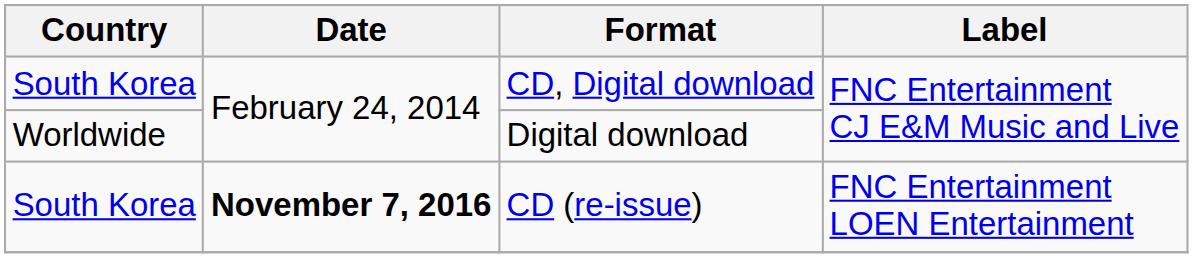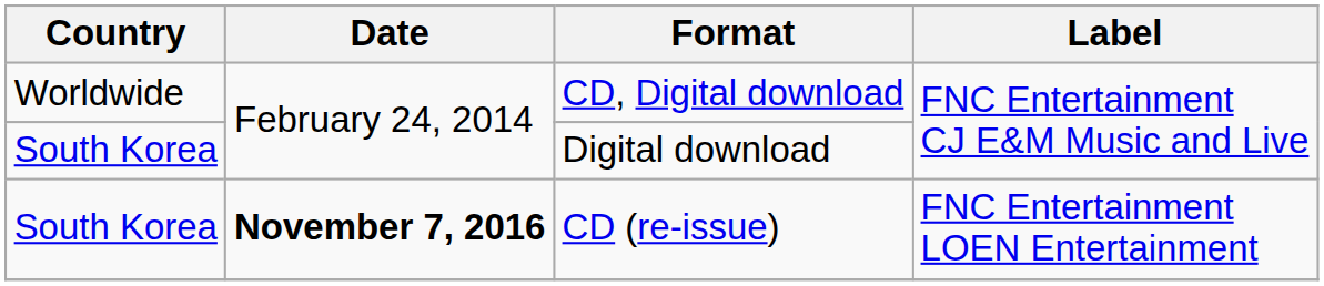CD, Digital download | Country: South Korea -> Worldwide
Digital download | Country: Worldwide -> South Korea
